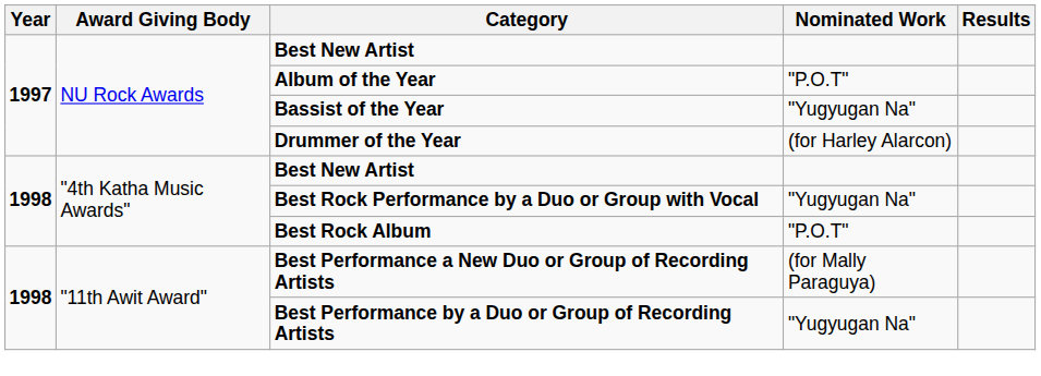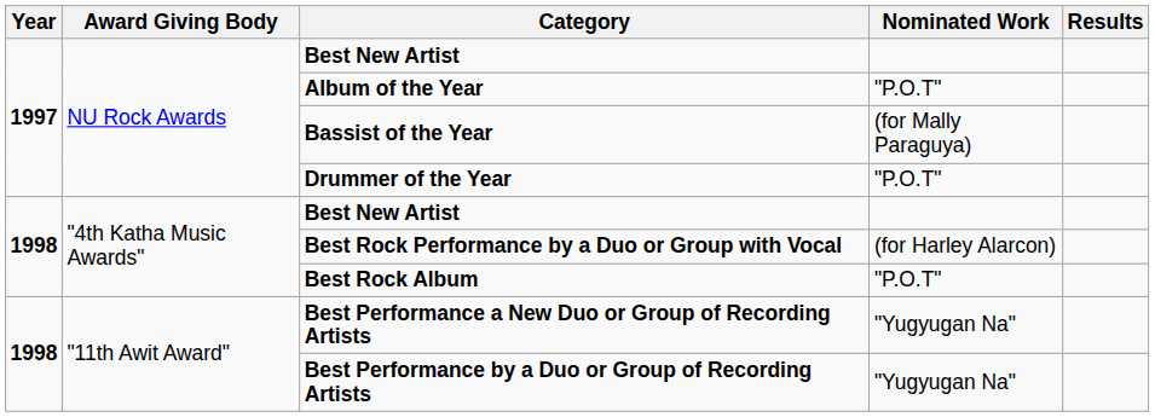Bassist of the Year | Nominated Work: "Yugyugan Na" -> (for Mally Paraguya)
Drummer of the Year | Nominated Work: (for Harley Alarcon) -> "P.O.T"
Best Rock Performance by a Duo or Group with Vocal | Nominated Work: "Yugyugan Na" -> (for Harley Alarcon)
Best Performance a New Duo or Group of Recording Artists | Nominated Work: (for Mally Paraguya) -> "Yugyugan Na"
